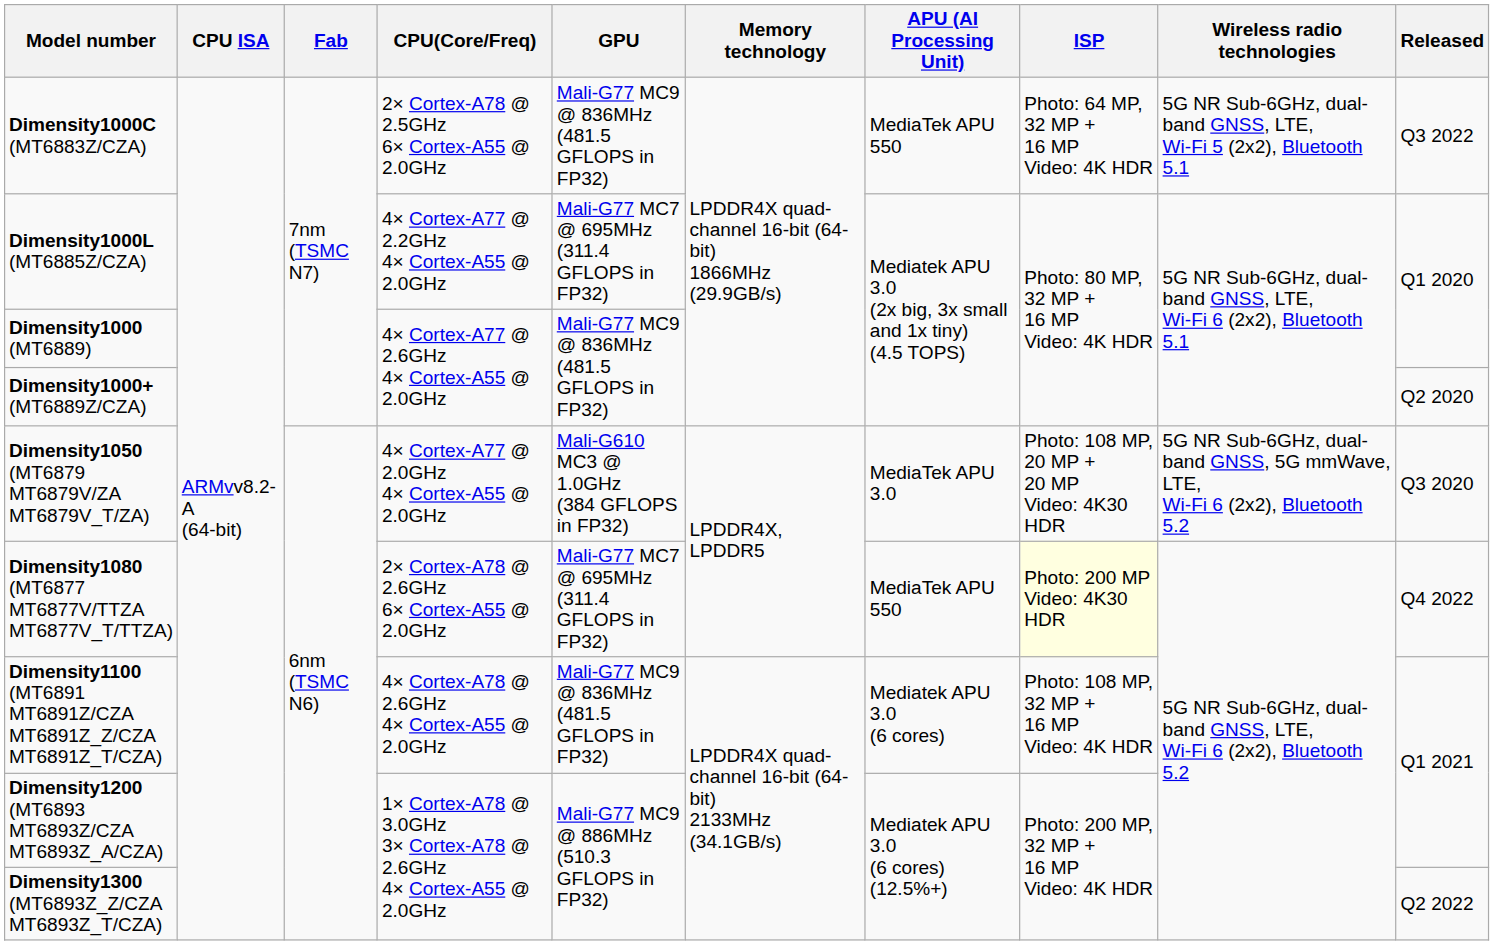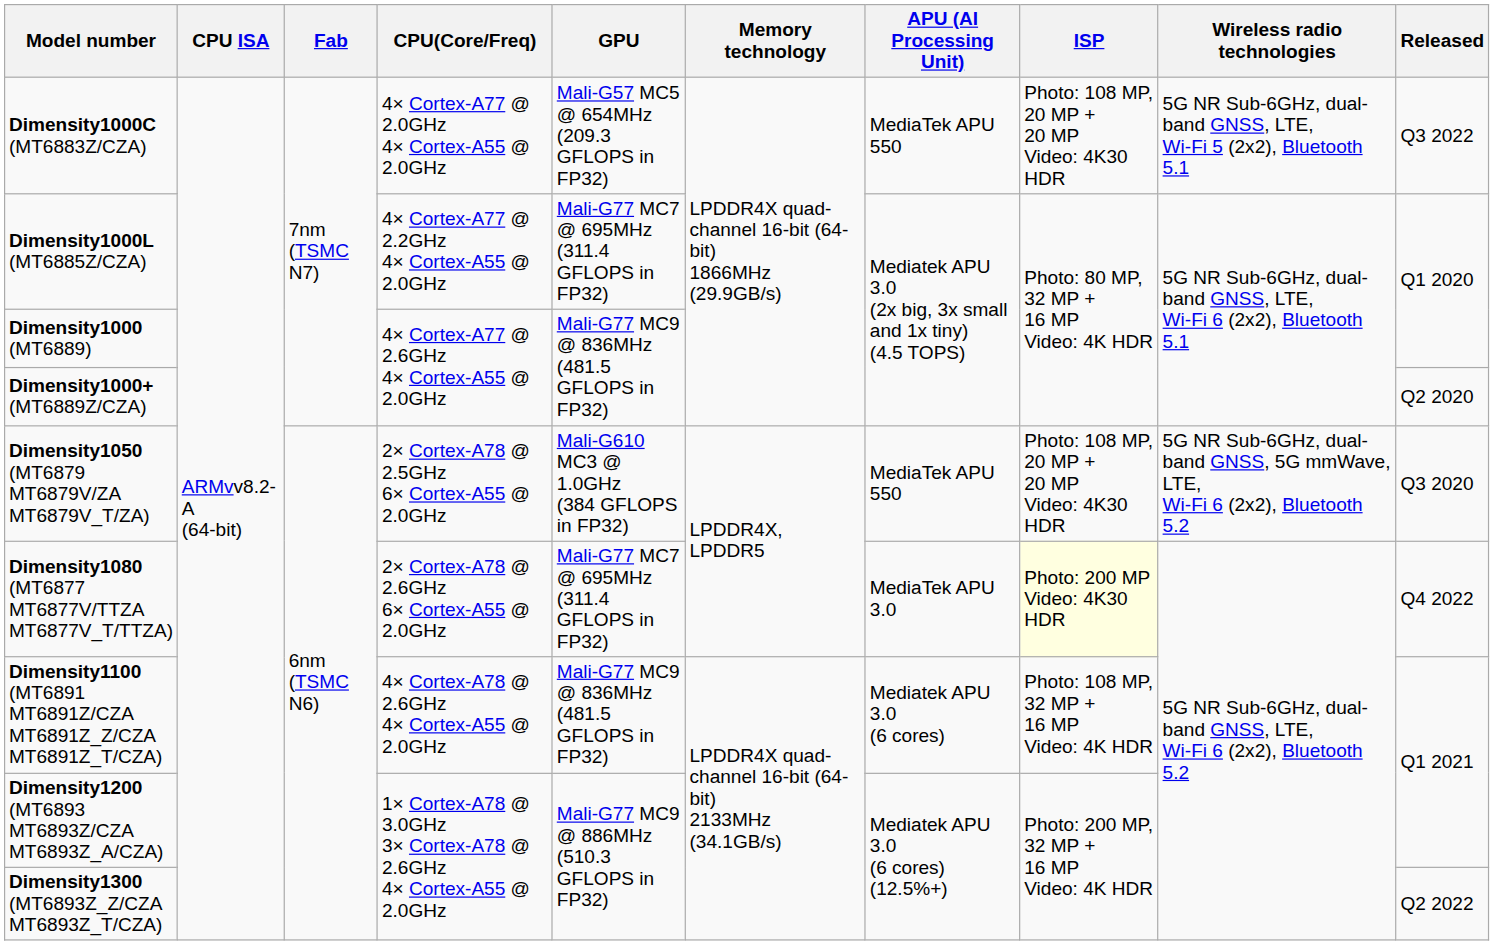Dimensity1000C (MT6883Z/CZA) | CPU(Core/Freq): 2× Cortex-A78 @ 2.5GHz 6× Cortex-A55 @ 2.0GHz -> 4× Cortex-A77 @ 2.0GHz 4× Cortex-A55 @ 2.0GHz
Dimensity1000C (MT6883Z/CZA) | GPU: Mali-G77 MC9 @ 836MHz (481.5 GFLOPS in FP32) -> Mali-G57 MC5 @ 654MHz (209.3 GFLOPS in FP32)
Dimensity1000C (MT6883Z/CZA) | ISP: Photo: 64 MP, 32 MP + 16 MP Video: 4K HDR -> Photo: 108 MP, 20 MP + 20 MP Video: 4K30 HDR
Dimensity1050 (MT6879 MT6879V/ZA MT6879V_T/ZA) | CPU(Core/Freq): 4× Cortex-A77 @ 2.0GHz 4× Cortex-A55 @ 2.0GHz -> 2× Cortex-A78 @ 2.5GHz 6× Cortex-A55 @ 2.0GHz
Dimensity1050 (MT6879 MT6879V/ZA MT6879V_T/ZA) | APU (AI Processing Unit): MediaTek APU 3.0 -> MediaTek APU 550
Dimensity1080 (MT6877 MT6877V/TTZA MT6877V_T/TTZA) | APU (AI Processing Unit): MediaTek APU 550 -> MediaTek APU 3.0
